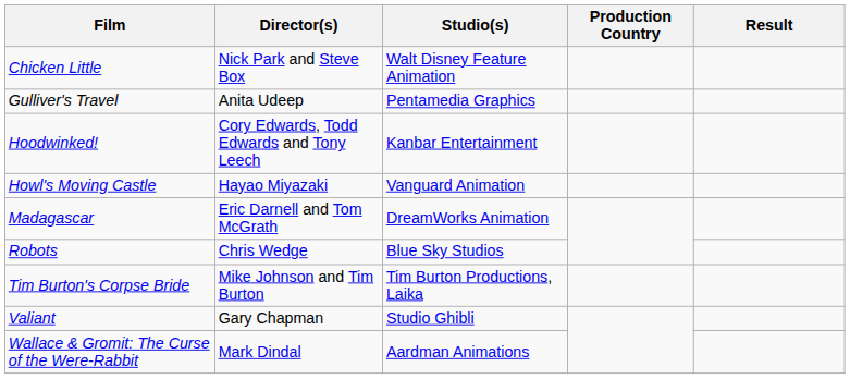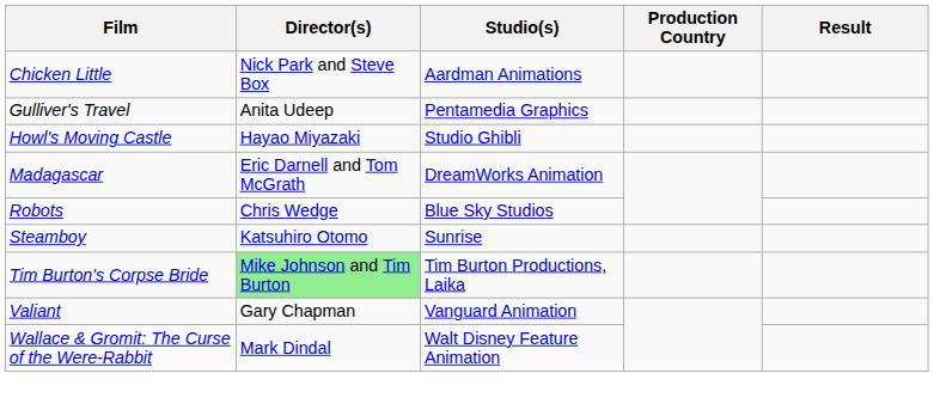Chicken Little | Studio(s): Walt Disney Feature Animation -> Aardman Animations
- row: Hoodwinked! | Cory Edwards, Todd Edwards and Tony Leech | Kanbar Entertainment
Howl's Moving Castle | Studio(s): Vanguard Animation -> Studio Ghibli
+ row: Steamboy | Katsuhiro Otomo | Sunrise
Tim Burton's Corpse Bride | Director(s): no background -> lightgreen background
Valiant | Studio(s): Studio Ghibli -> Vanguard Animation
Wallace & Gromit: The Curse of the Were-Rabbit | Studio(s): Aardman Animations -> Walt Disney Feature Animation
